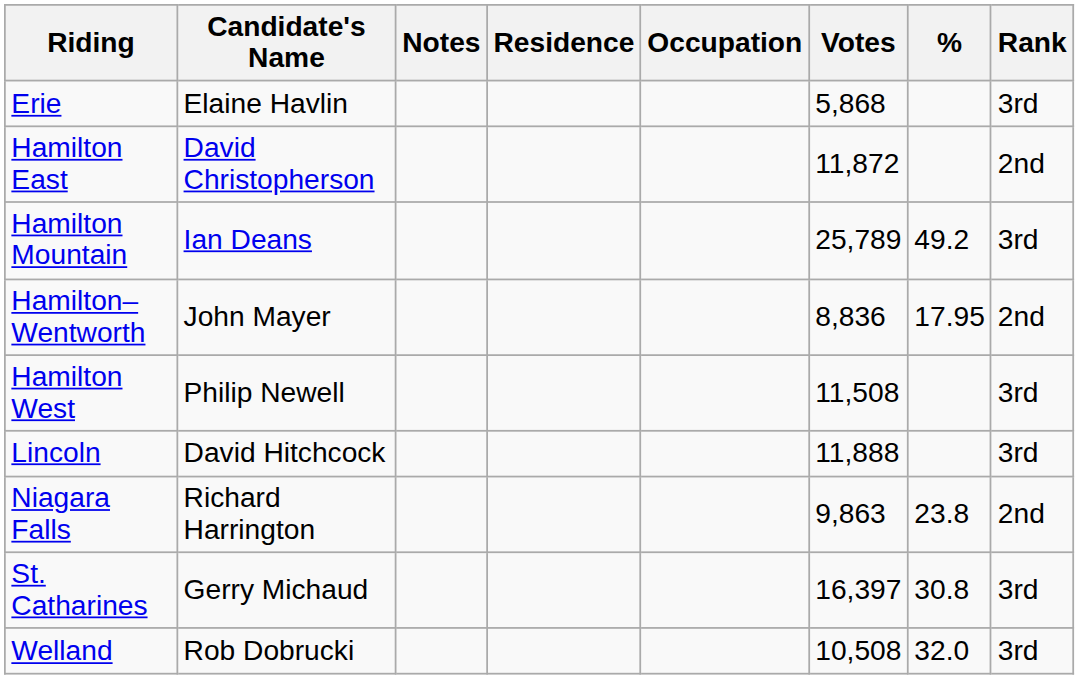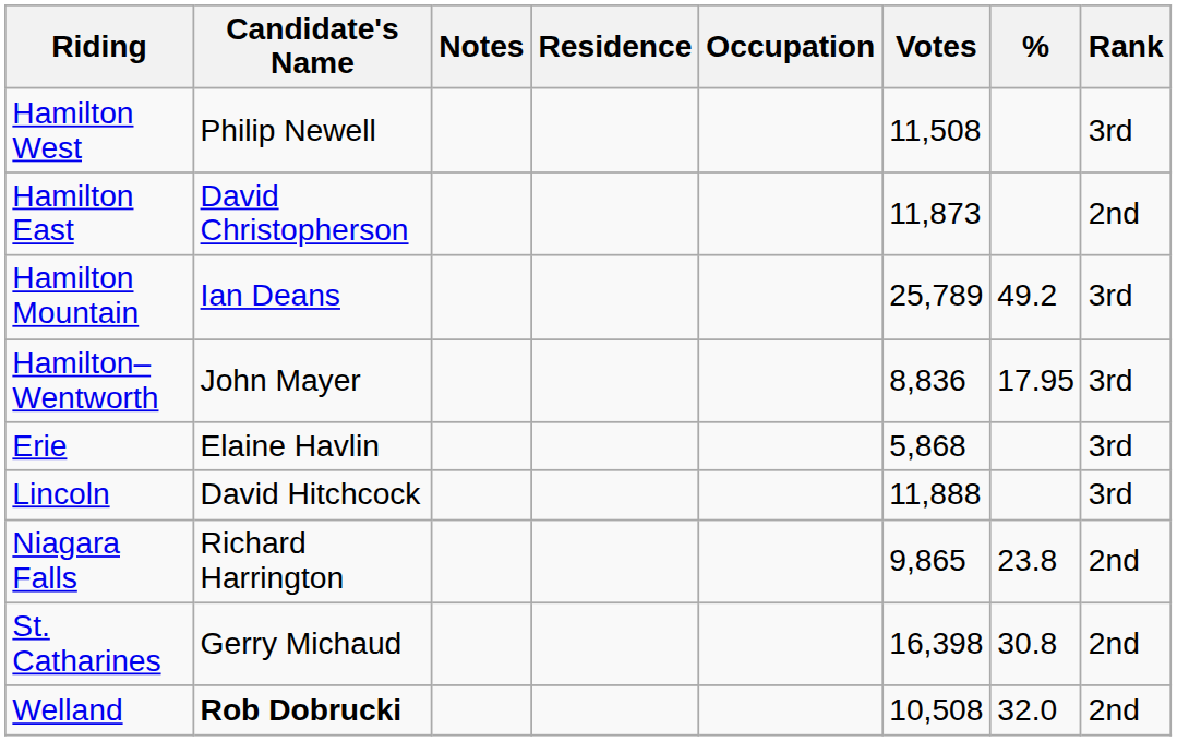rows swapped: Erie <-> Hamilton West
Hamilton East | Votes: 11,872 -> 11,873
Hamilton–Wentworth | Rank: 2nd -> 3rd
Niagara Falls | Votes: 9,863 -> 9,865
St. Catharines | Votes: 16,397 -> 16,398
St. Catharines | Rank: 3rd -> 2nd
Welland | Candidate's Name: normal -> bold
Welland | Rank: 3rd -> 2nd
